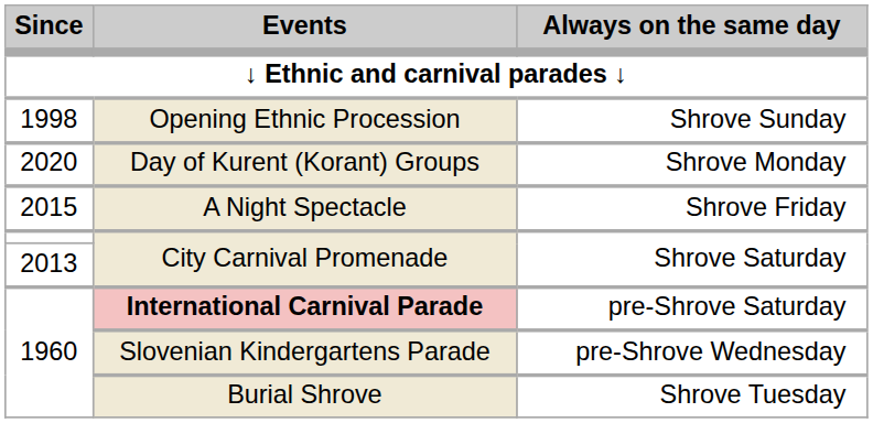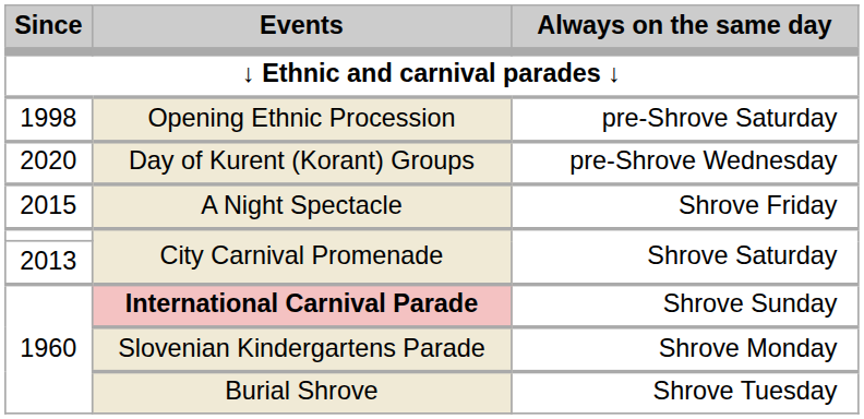Opening Ethnic Procession | Always on the same day: Shrove Sunday -> pre-Shrove Saturday
Day of Kurent (Korant) Groups | Always on the same day: Shrove Monday -> pre-Shrove Wednesday
International Carnival Parade | Always on the same day: pre-Shrove Saturday -> Shrove Sunday
Slovenian Kindergartens Parade | Always on the same day: pre-Shrove Wednesday -> Shrove Monday
